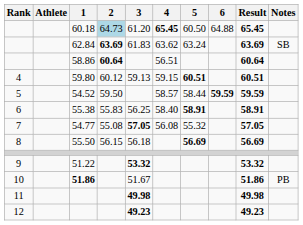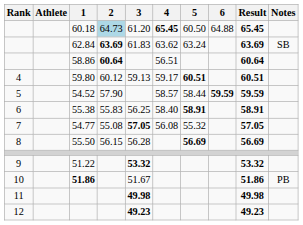59.80 | 4: 59.15 -> 59.17
54.52 | 2: 59.50 -> 57.90
55.50 | 3: 56.18 -> 56.28
